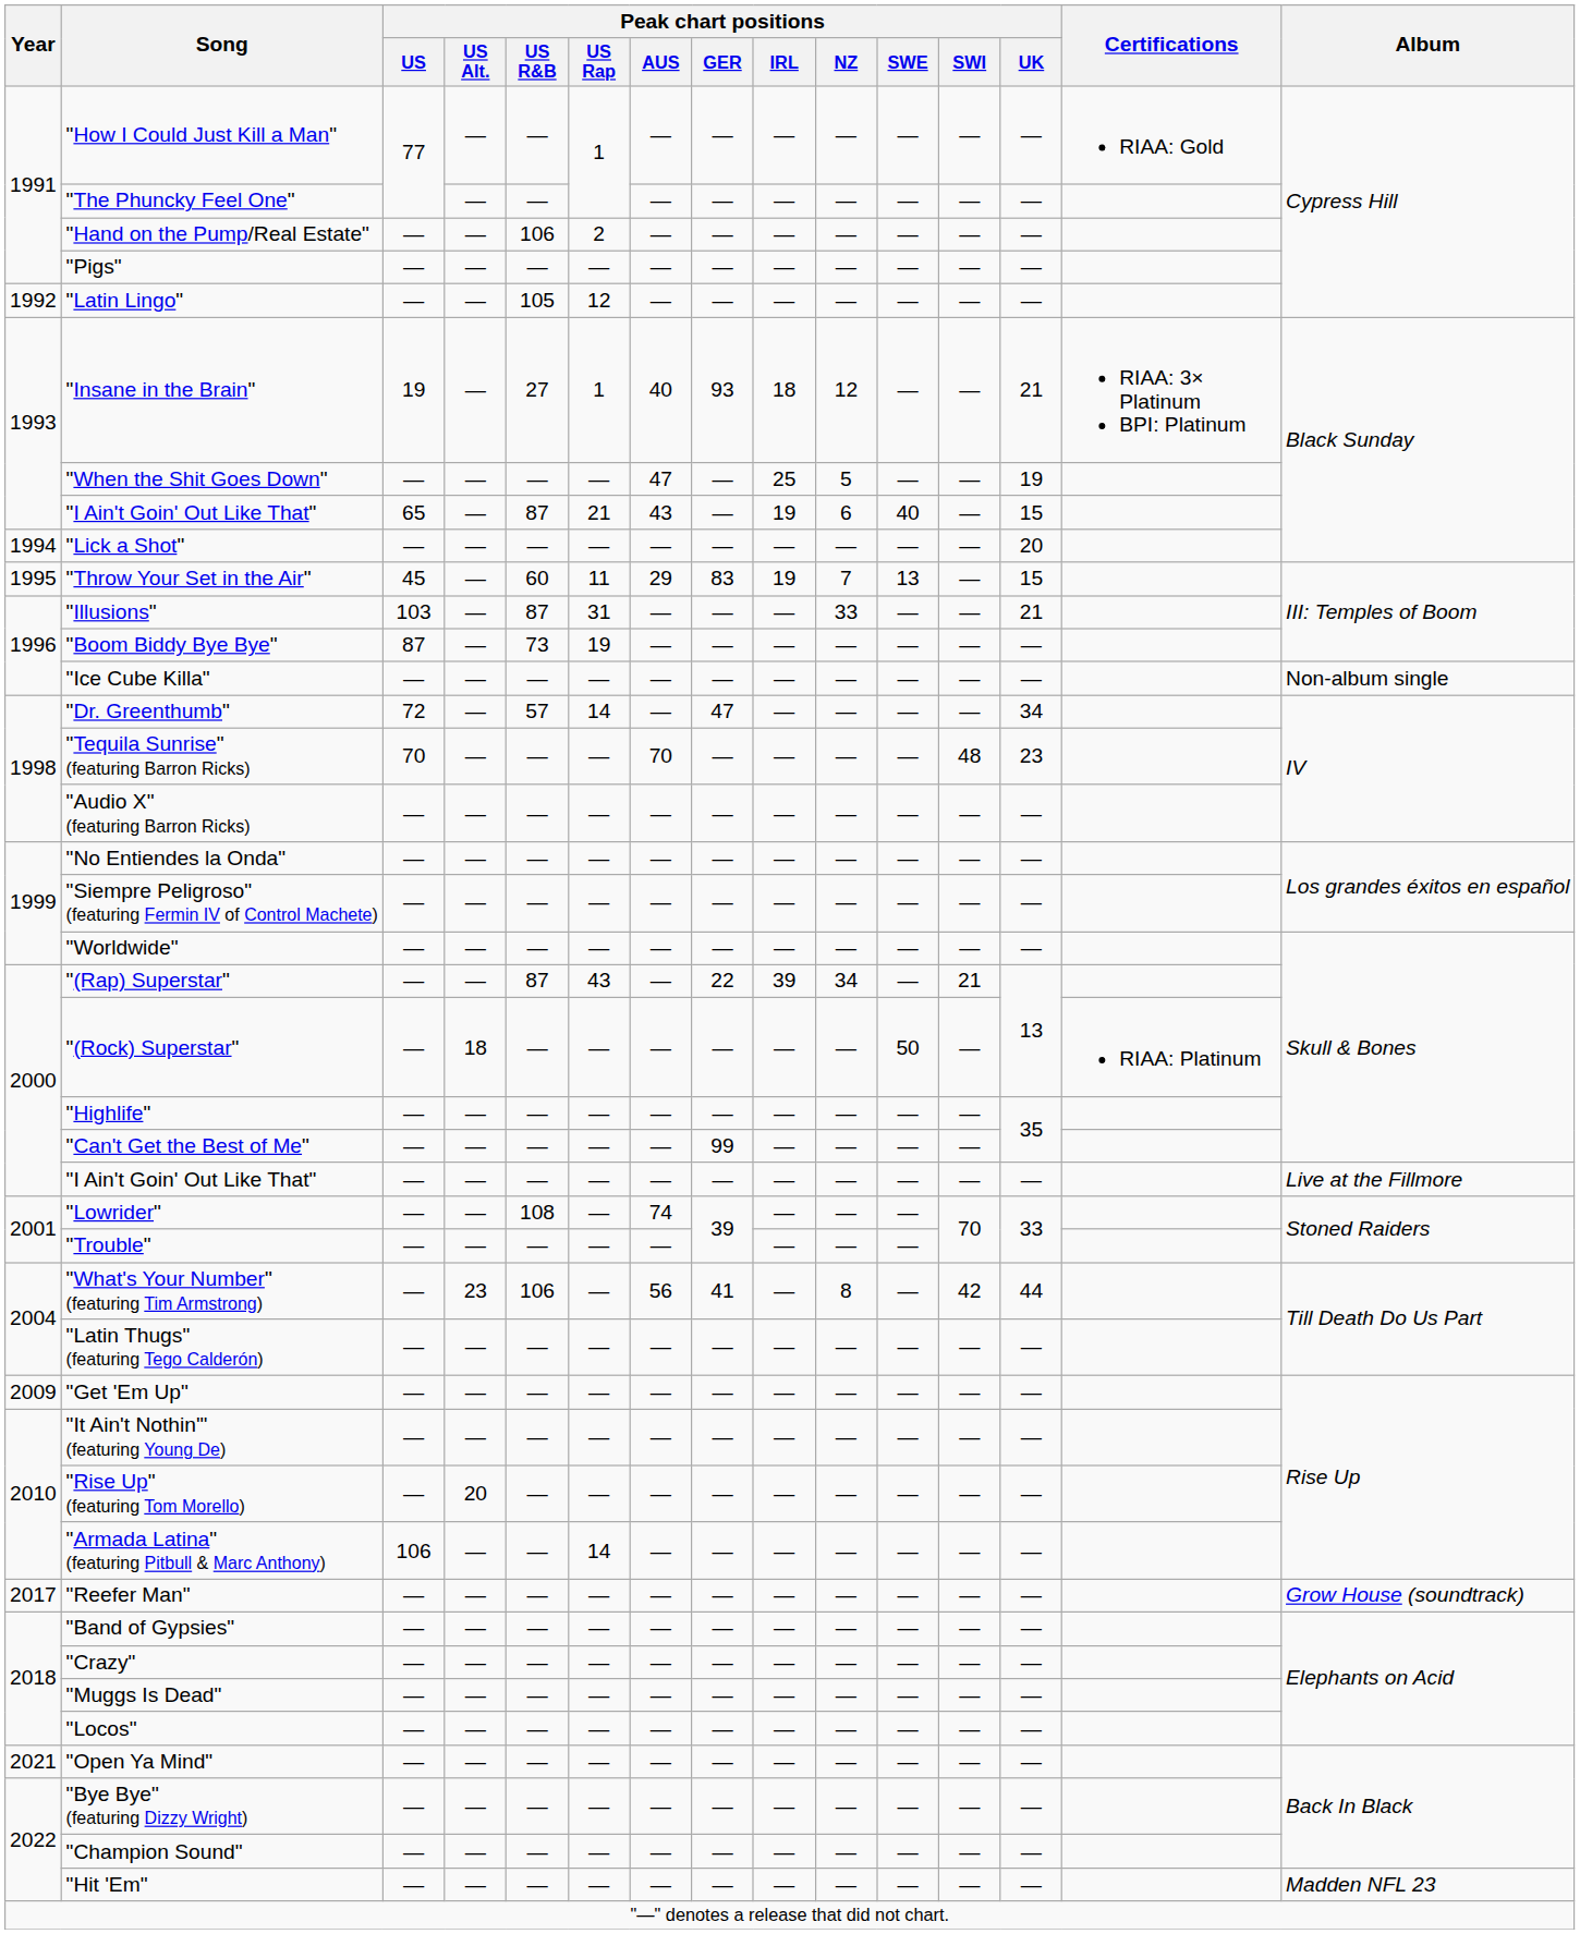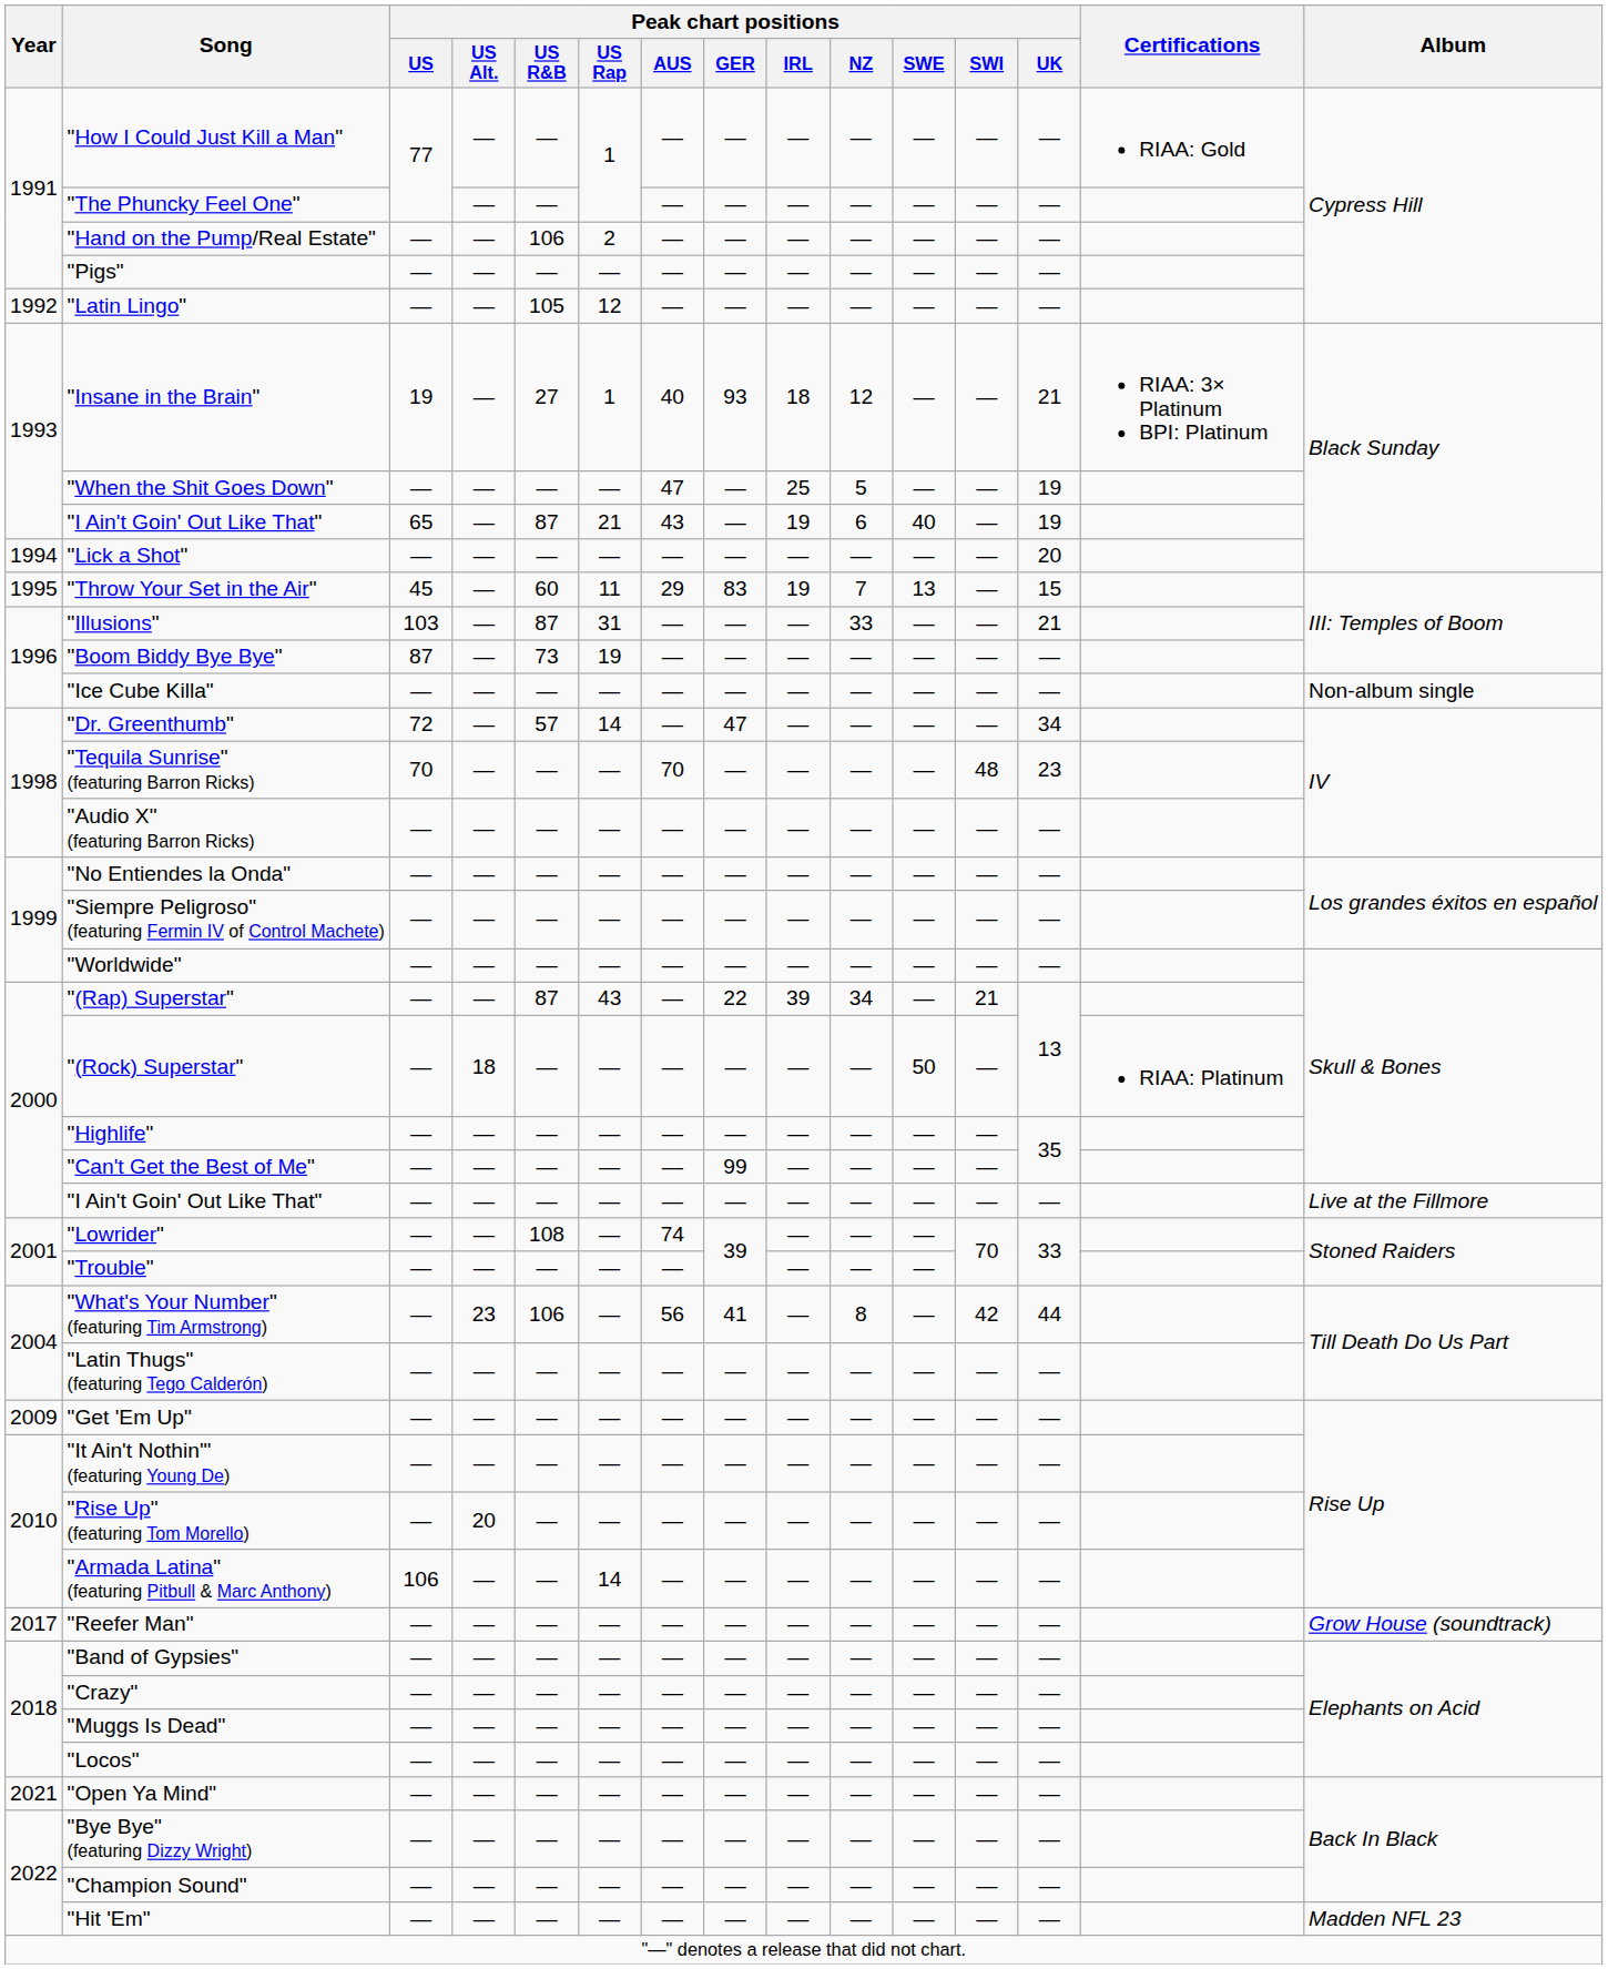1993 / "I Ain't Goin' Out Like That" | Peak chart positions / UK: 15 -> 19
